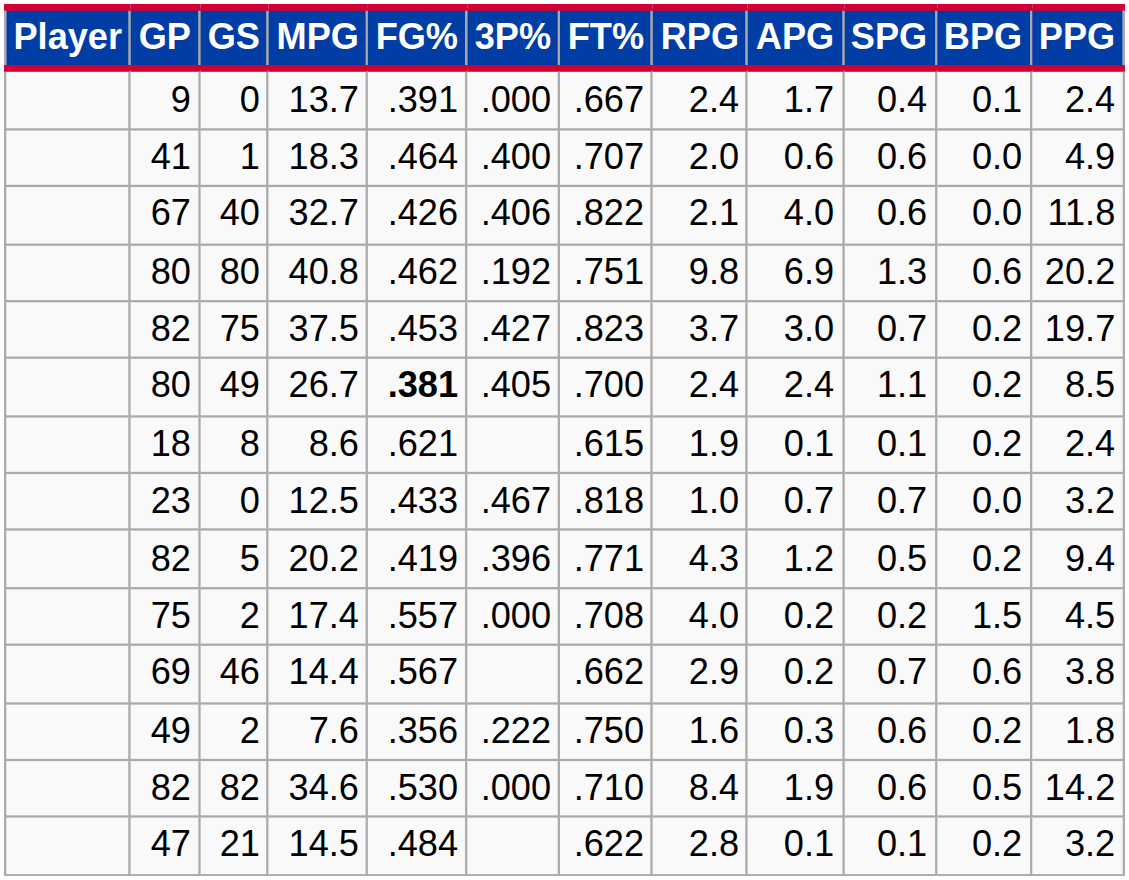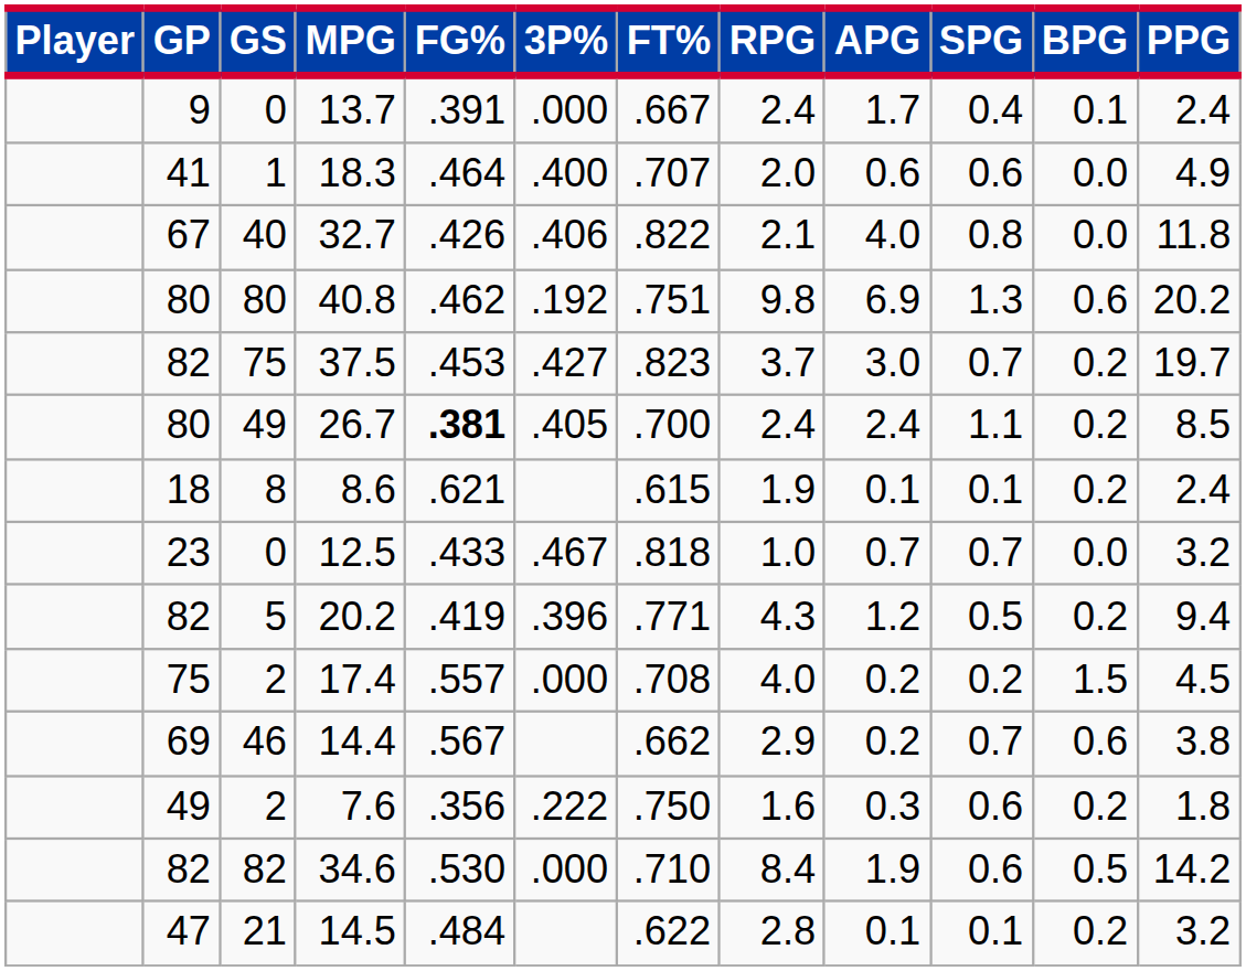32.7 | SPG: 0.6 -> 0.8
